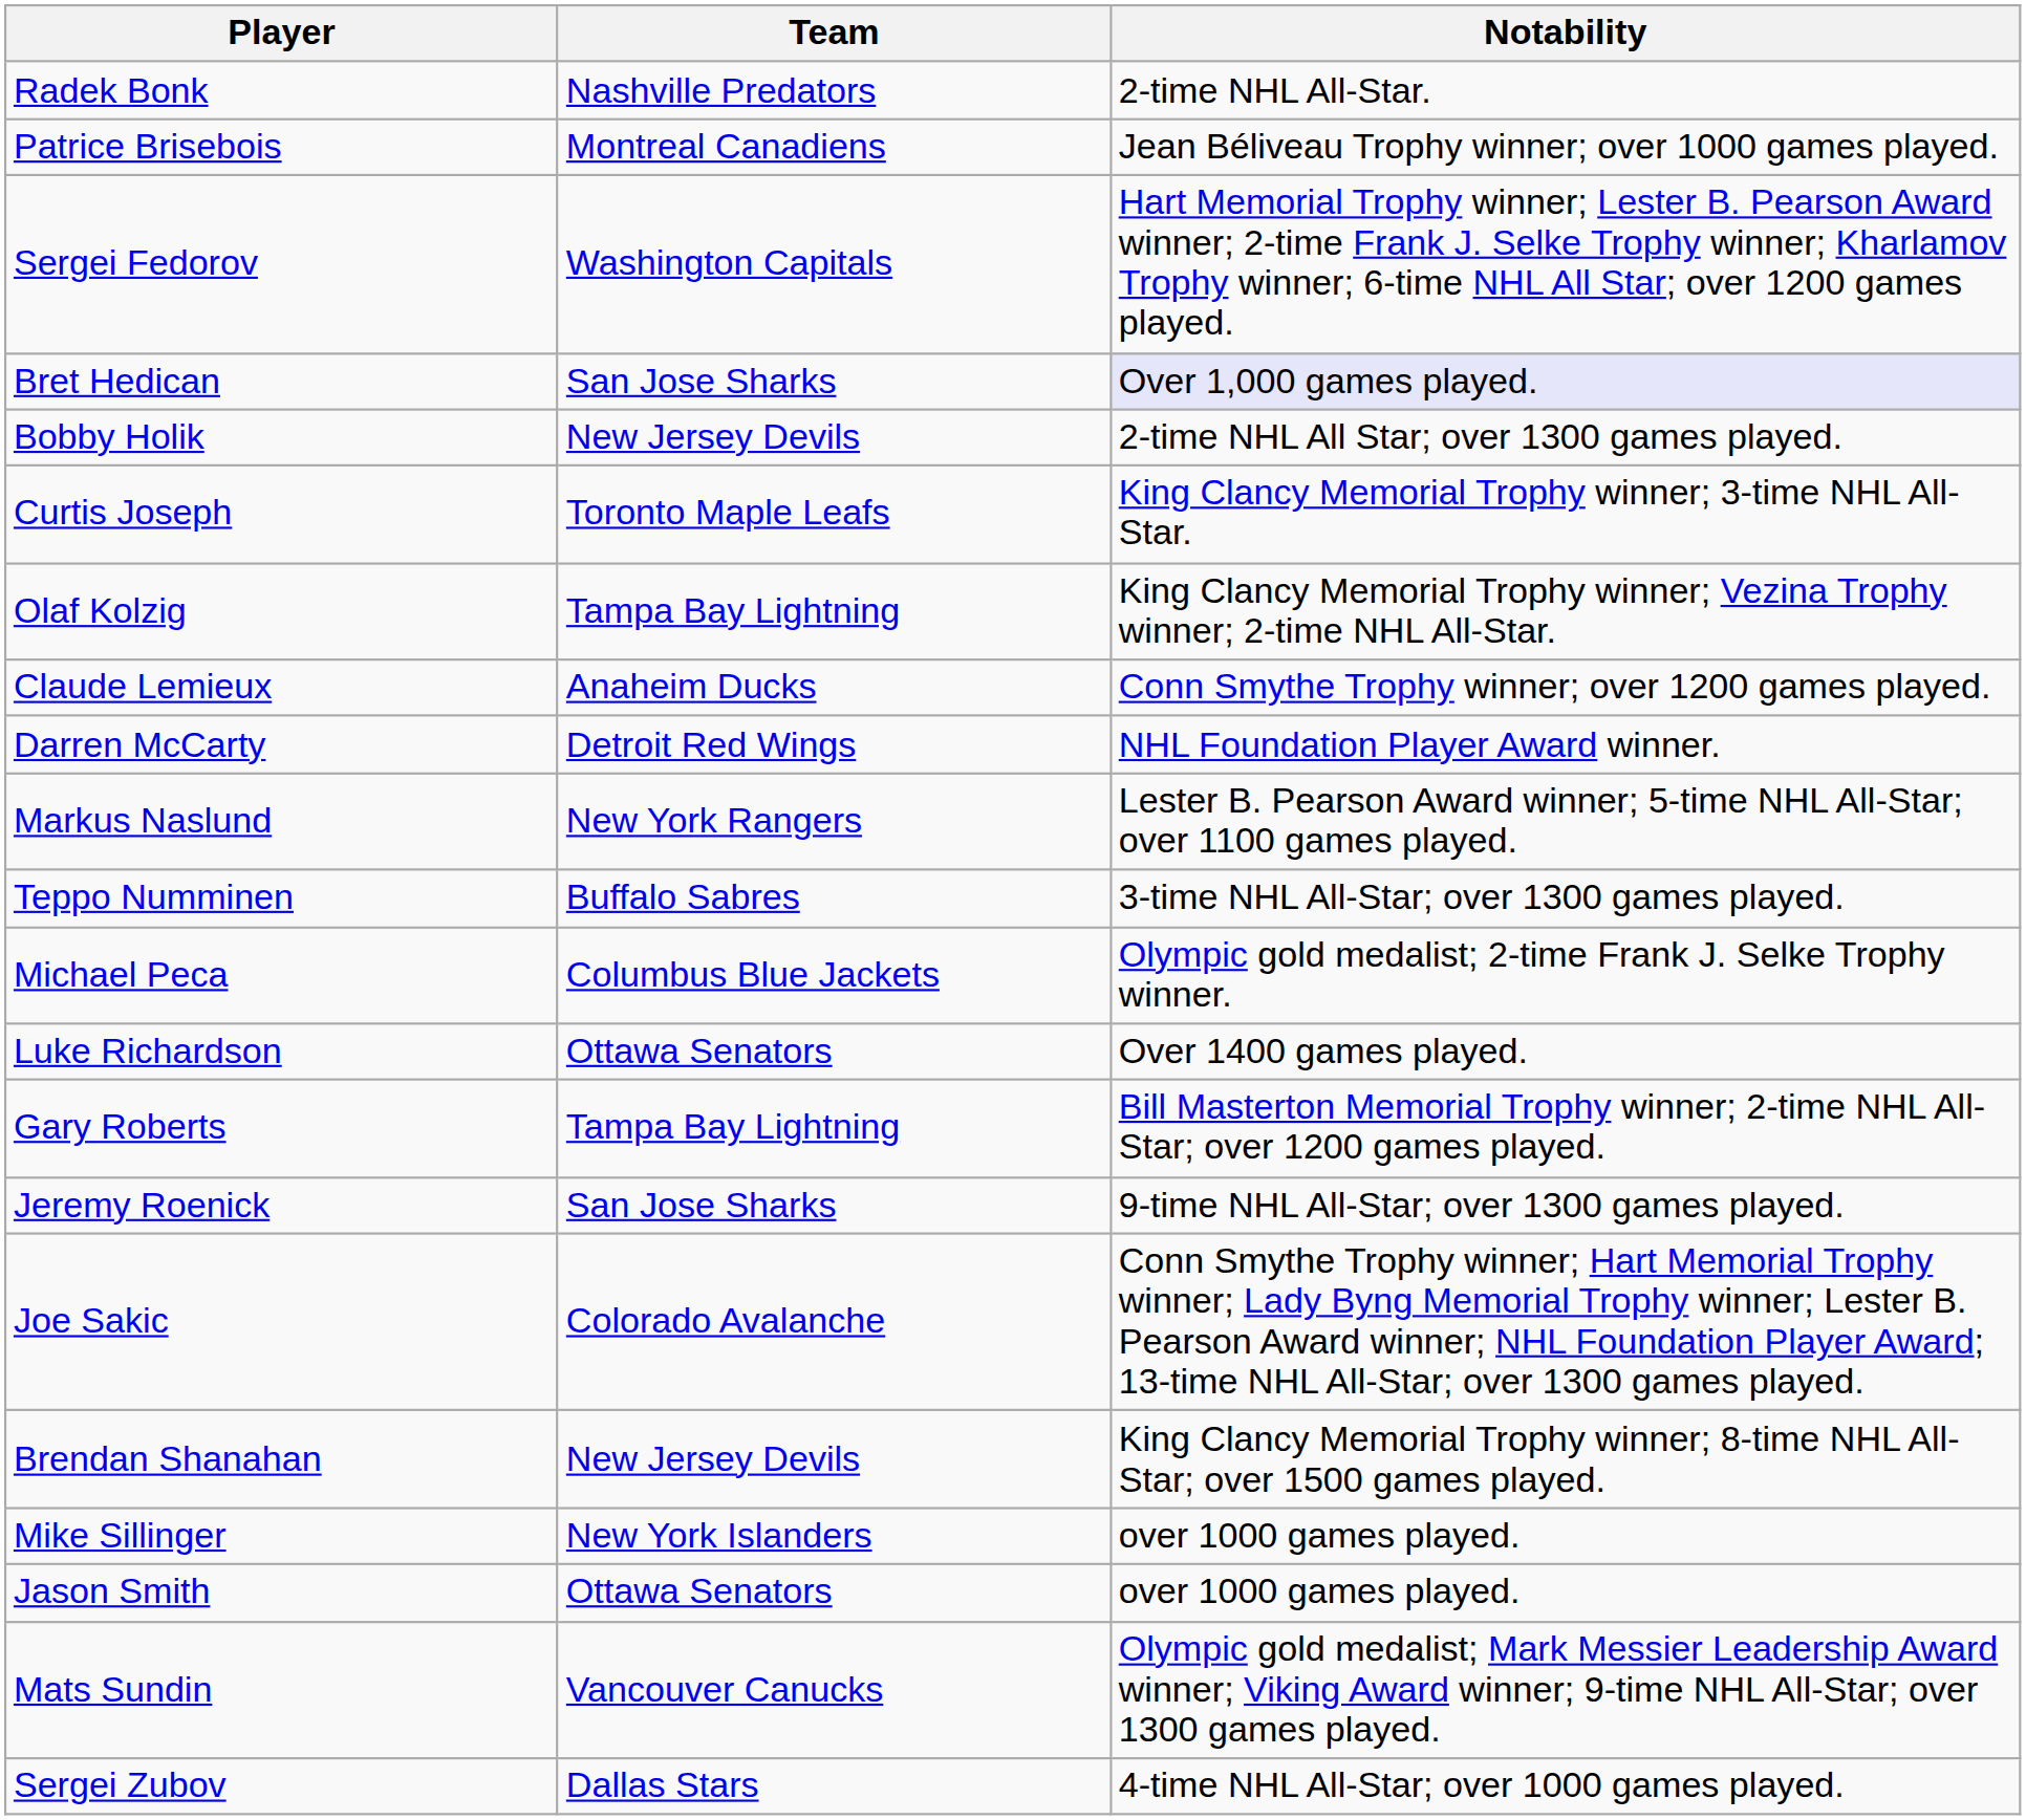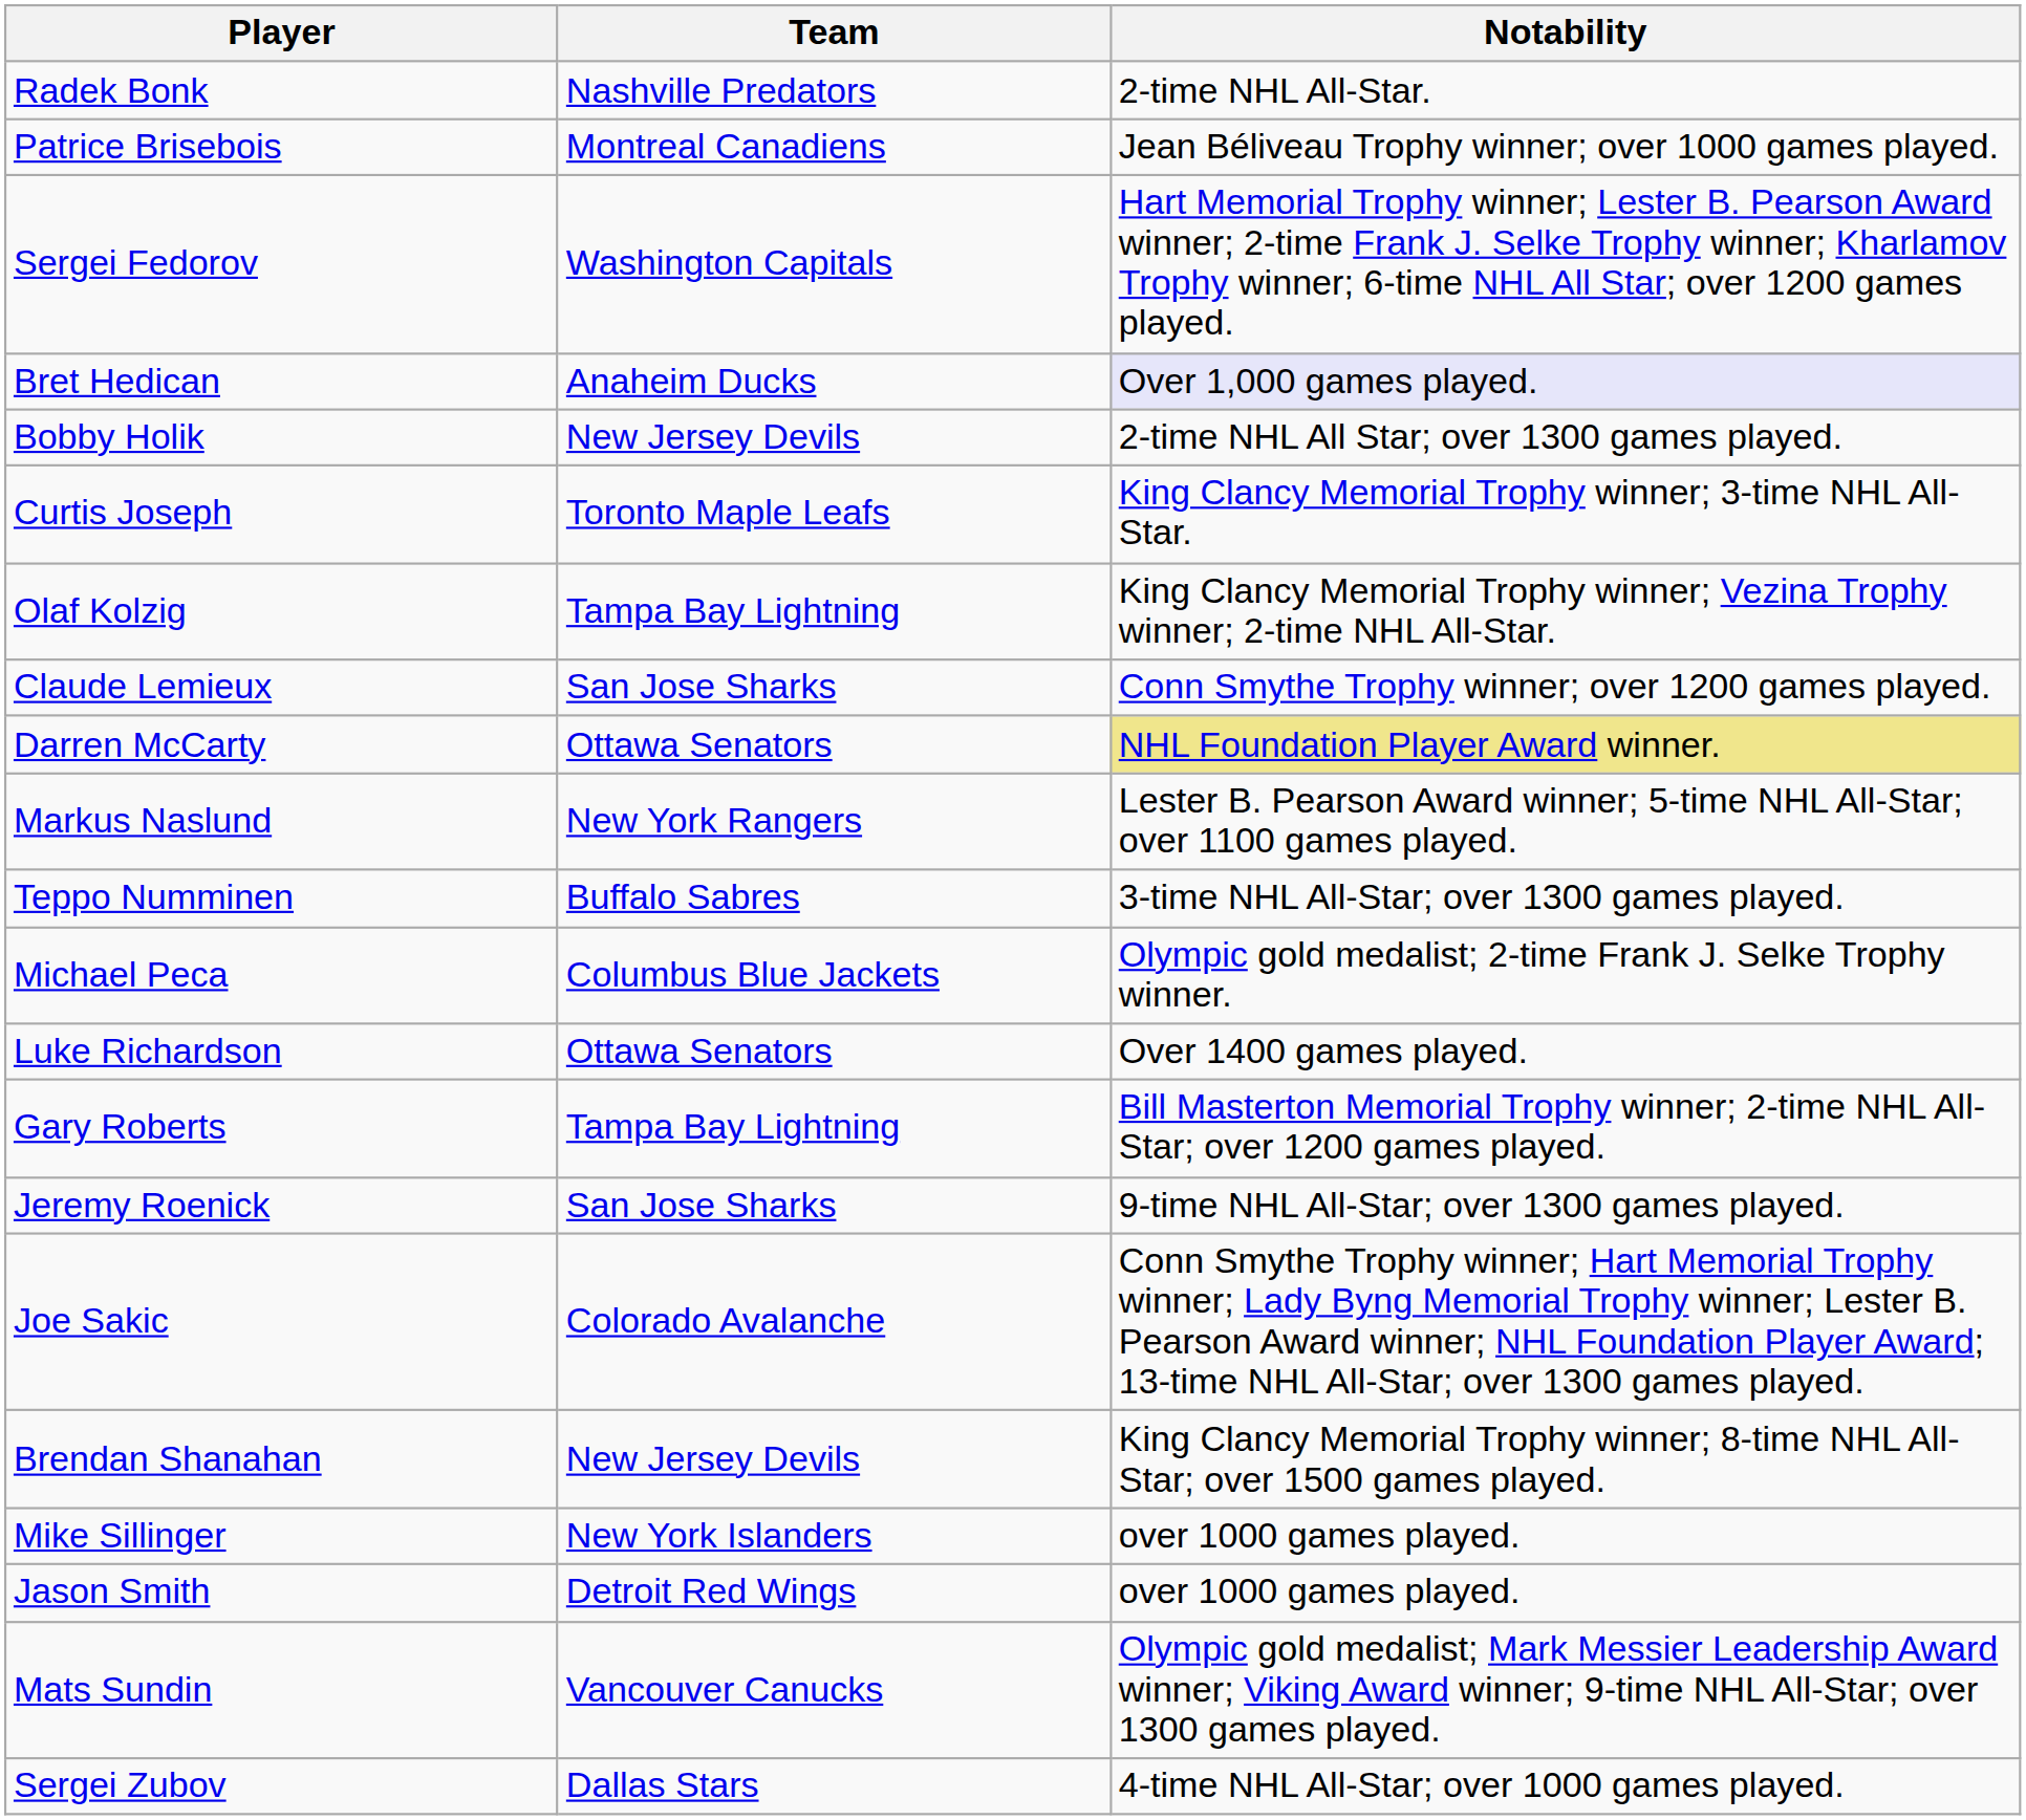Bret Hedican | Team: San Jose Sharks -> Anaheim Ducks
Claude Lemieux | Team: Anaheim Ducks -> San Jose Sharks
Darren McCarty | Team: Detroit Red Wings -> Ottawa Senators
Darren McCarty | Notability: no background -> khaki background
Jason Smith | Team: Ottawa Senators -> Detroit Red Wings
